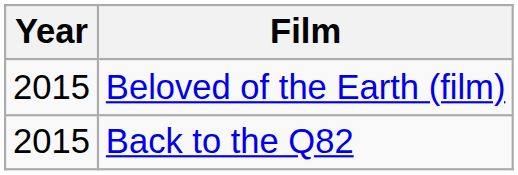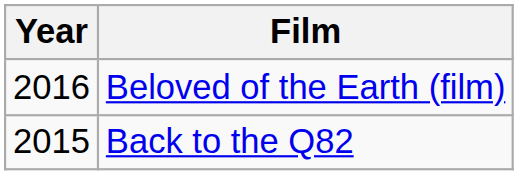Beloved of the Earth (film) | Year: 2015 -> 2016
